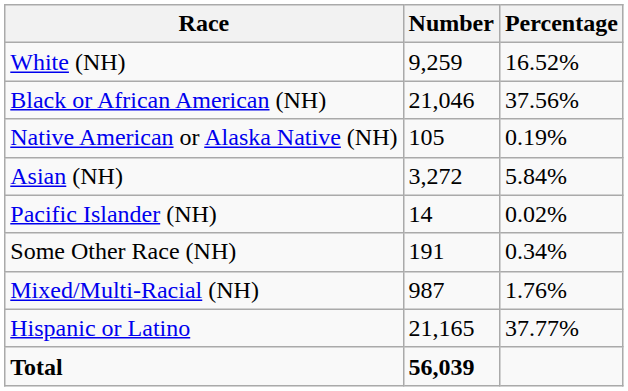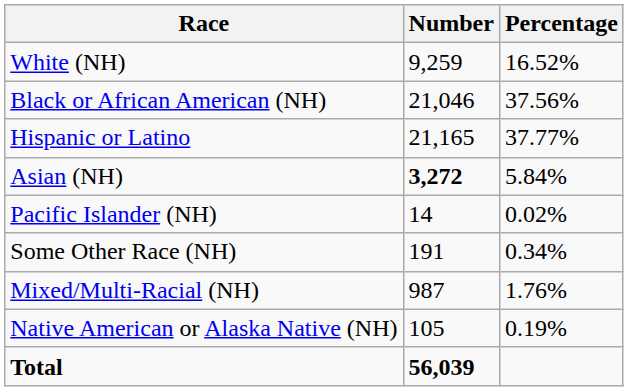rows swapped: Native American or Alaska Native (NH) <-> Hispanic or Latino
Asian (NH) | Number: normal -> bold
